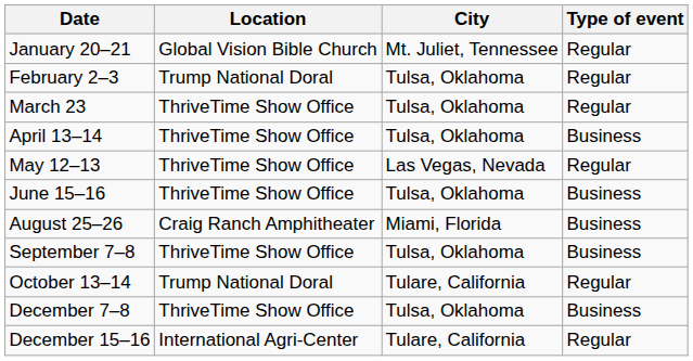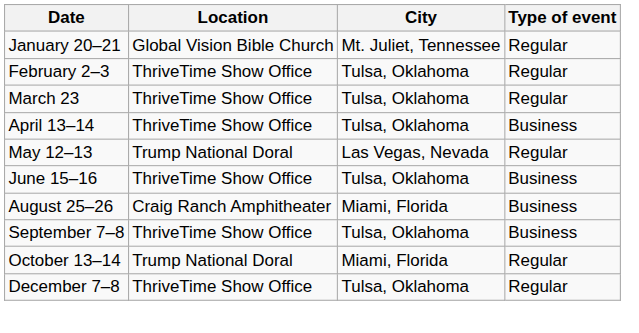February 2–3 | Location: Trump National Doral -> ThriveTime Show Office
May 12–13 | Location: ThriveTime Show Office -> Trump National Doral
October 13–14 | City: Tulare, California -> Miami, Florida
December 7–8 | Type of event: Business -> Regular
- row: December 15–16 | International Agri-Center | Tulare, California | Regular
